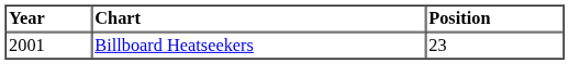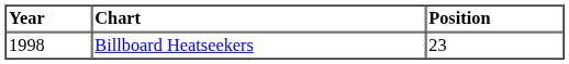Billboard Heatseekers | Year: 2001 -> 1998
